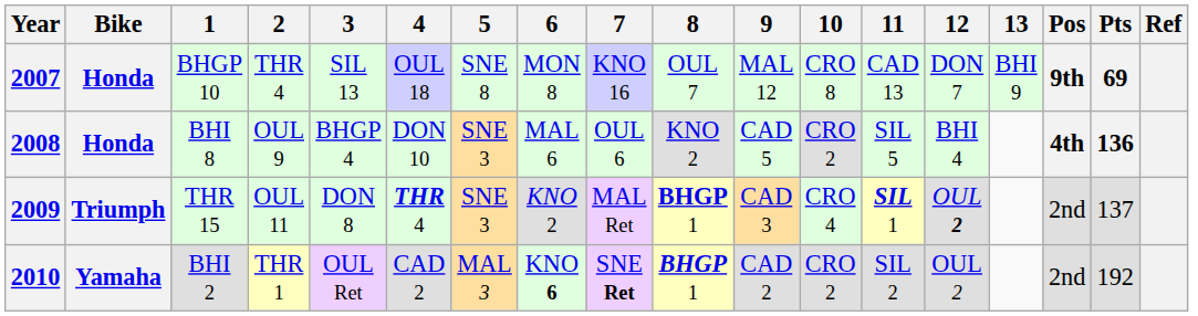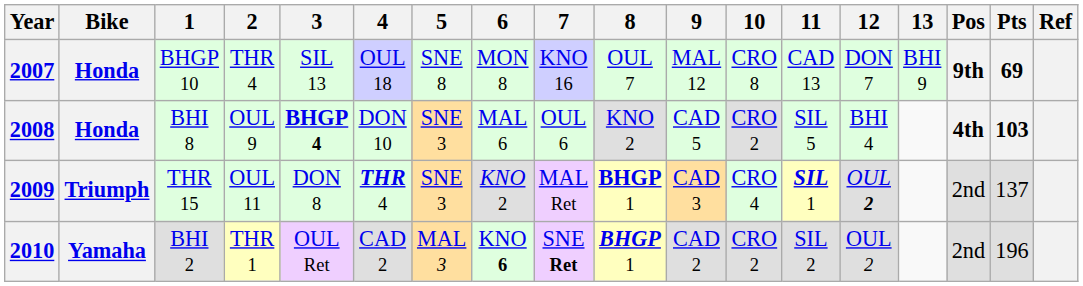2008 | 3: normal -> bold
2008 | Pts: 136 -> 103
2010 | Pts: 192 -> 196
